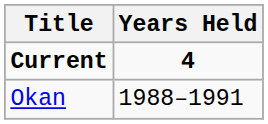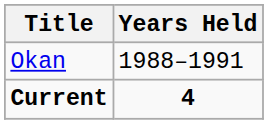rows swapped: Current <-> Okan
